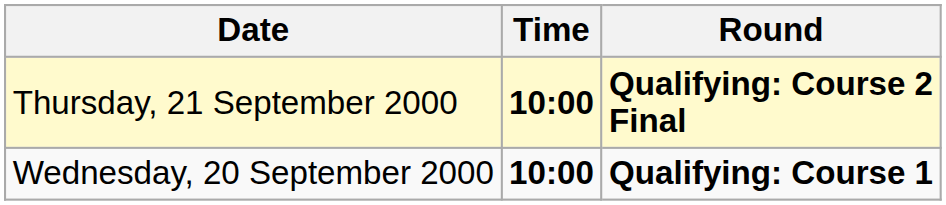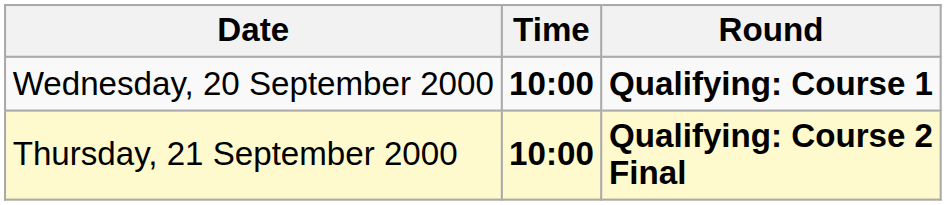rows swapped: Wednesday, 20 September 2000 <-> Thursday, 21 September 2000
